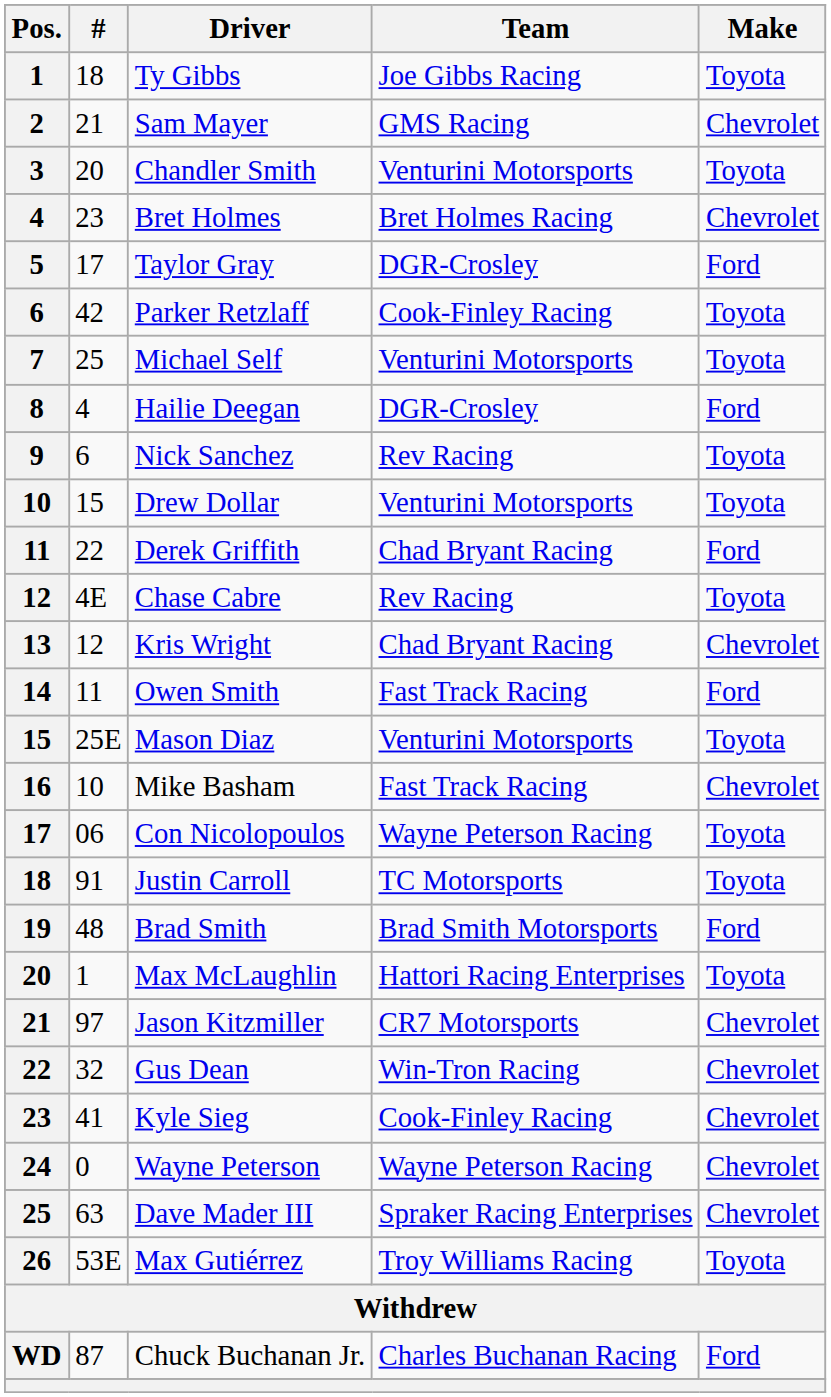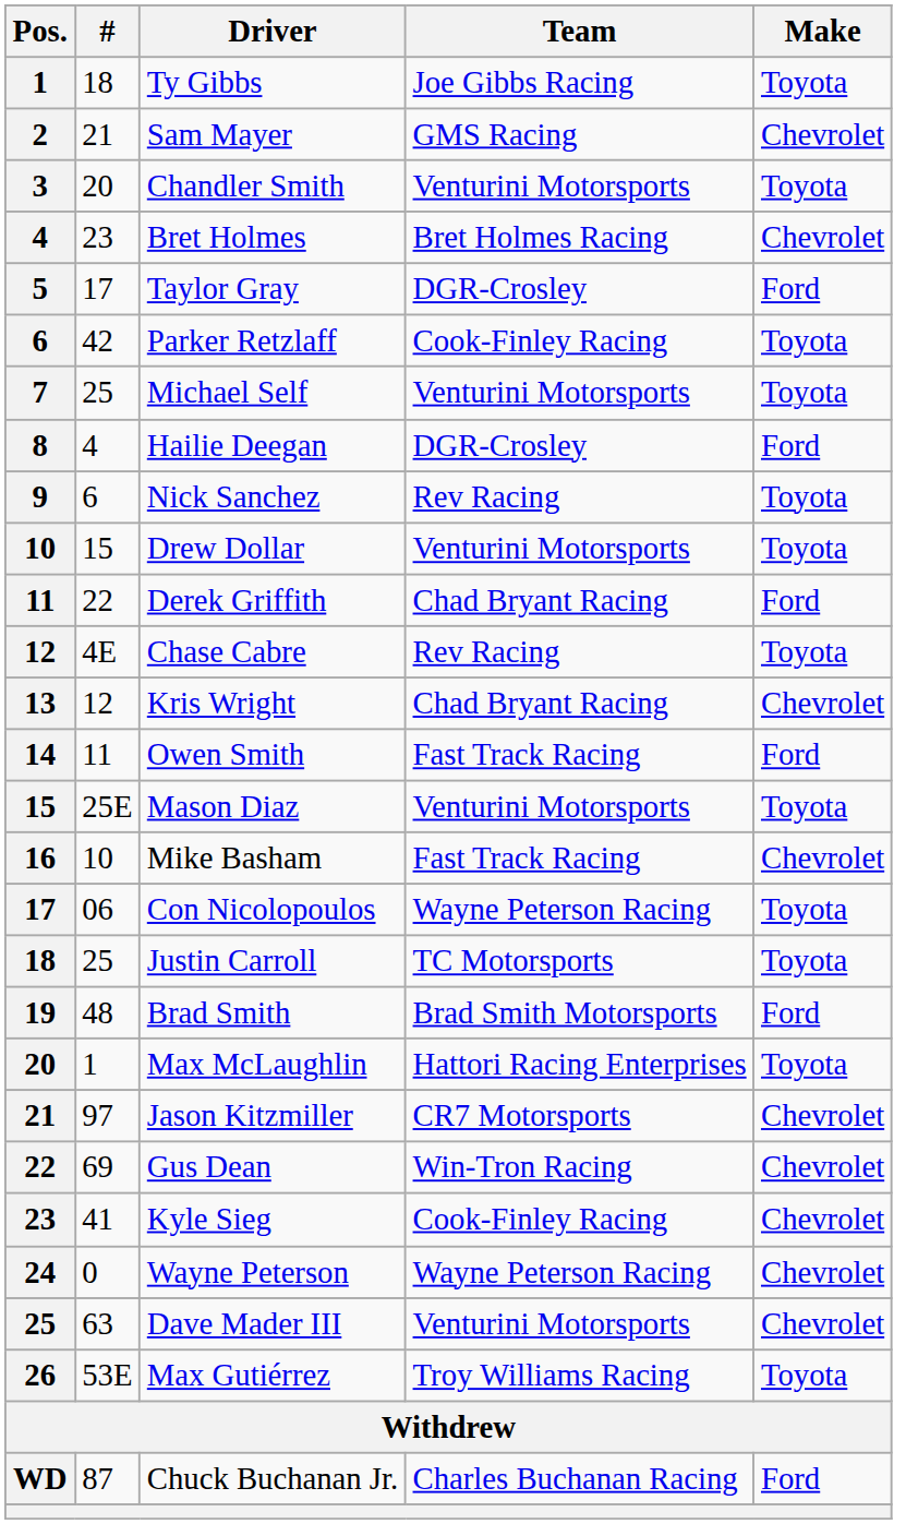Justin Carroll | #: 91 -> 25
Gus Dean | #: 32 -> 69
Dave Mader III | Team: Spraker Racing Enterprises -> Venturini Motorsports
